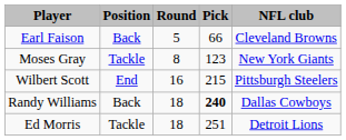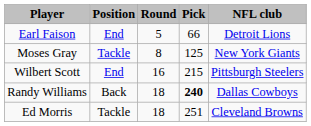Earl Faison | Position: Back -> End
Earl Faison | NFL club: Cleveland Browns -> Detroit Lions
Moses Gray | Pick: 123 -> 125
Ed Morris | NFL club: Detroit Lions -> Cleveland Browns
